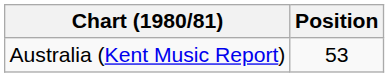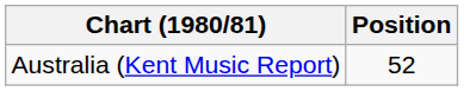Australia (Kent Music Report) | Position: 53 -> 52
